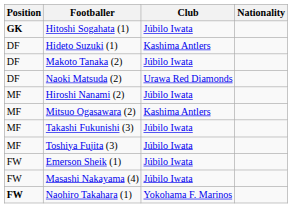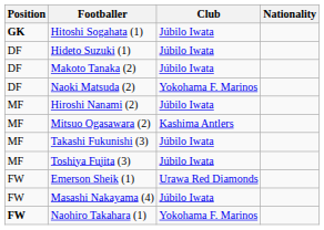Hideto Suzuki (1) | Club: Kashima Antlers -> Júbilo Iwata
Naoki Matsuda (2) | Club: Urawa Red Diamonds -> Yokohama F. Marinos
Emerson Sheik (1) | Club: Júbilo Iwata -> Urawa Red Diamonds
